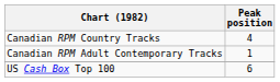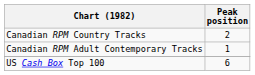Canadian RPM Country Tracks | Peak position: 4 -> 2
